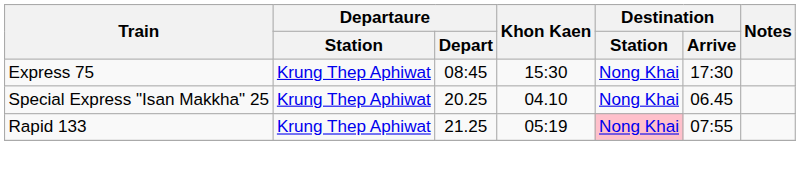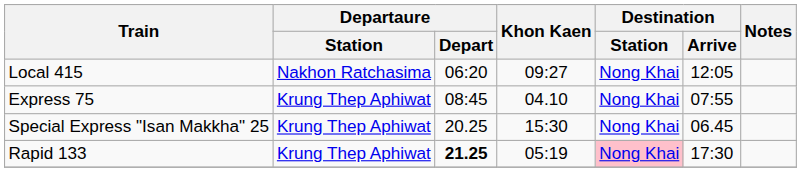+ row: Local 415 | Nakhon Ratchasima | 06:20 | 09:27 | Nong Khai | 12:05
Express 75 | Khon Kaen: 15:30 -> 04.10
Express 75 | Destination / Arrive: 17:30 -> 07:55
Special Express "Isan Makkha" 25 | Khon Kaen: 04.10 -> 15:30
Rapid 133 | Departaure / Depart: normal -> bold
Rapid 133 | Destination / Arrive: 07:55 -> 17:30
